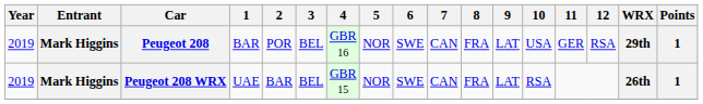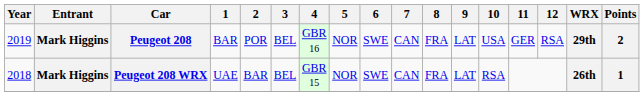Peugeot 208 | Points: 1 -> 2
Peugeot 208 WRX | Year: 2019 -> 2018
